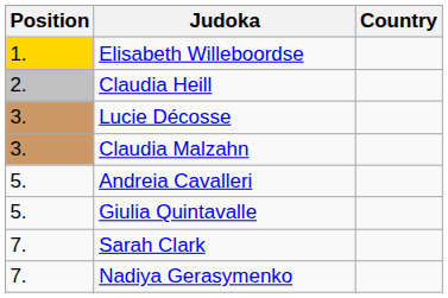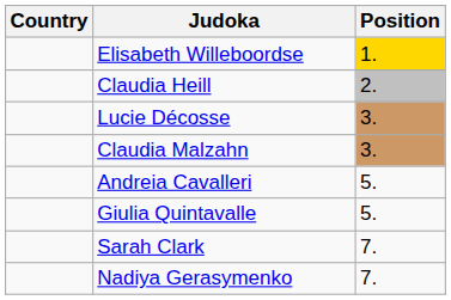columns swapped: Position <-> Country
